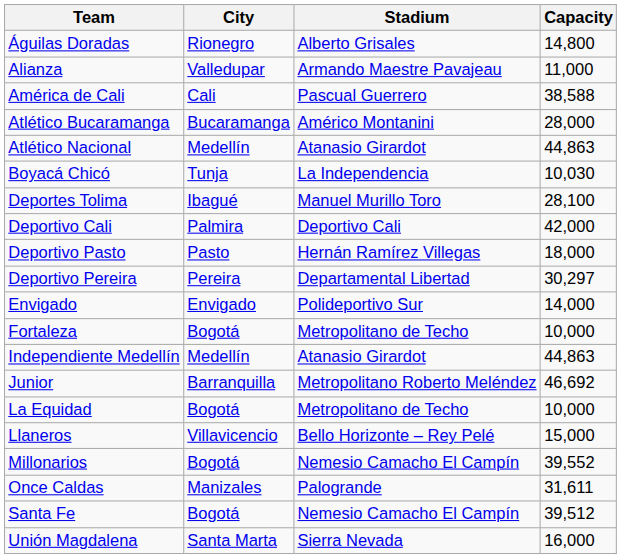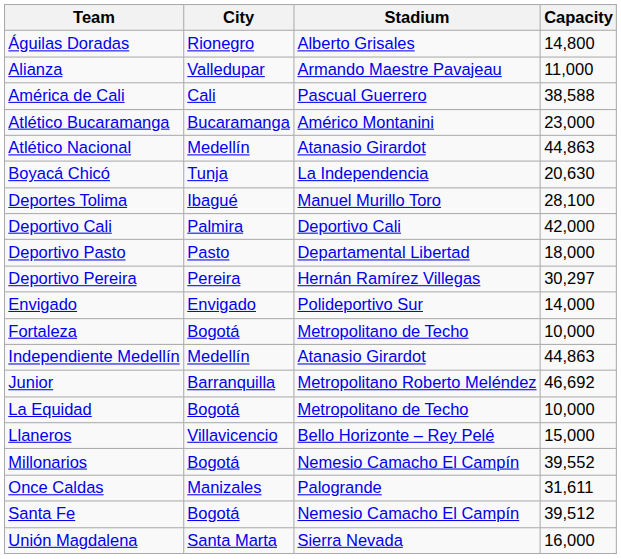Atlético Bucaramanga | Capacity: 28,000 -> 23,000
Boyacá Chicó | Capacity: 10,030 -> 20,630
Deportivo Pasto | Stadium: Hernán Ramírez Villegas -> Departamental Libertad
Deportivo Pereira | Stadium: Departamental Libertad -> Hernán Ramírez Villegas
